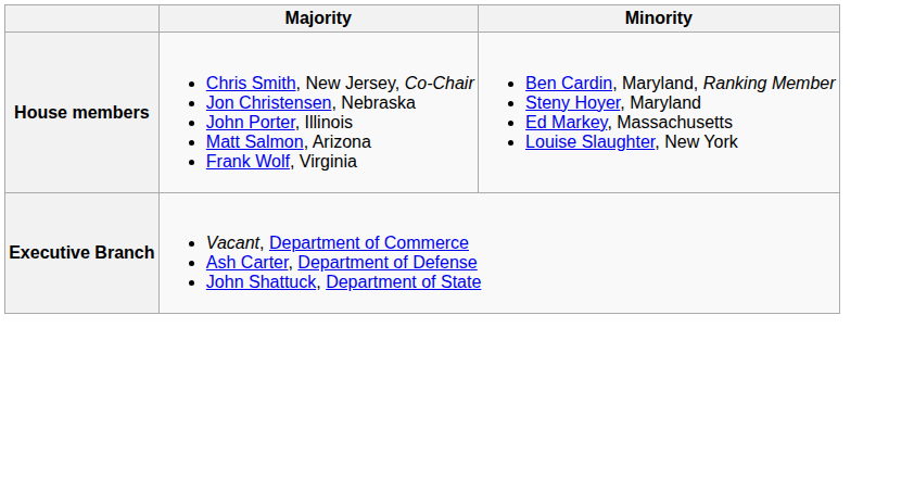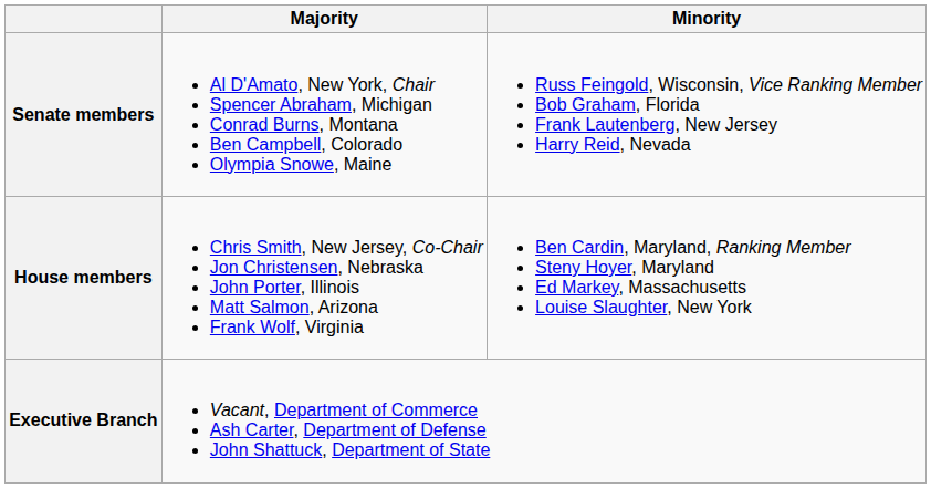+ row: Senate members | Al D'Amato, New York, Chair Spencer Abraham, Michigan Conrad Burns, Montana Ben Campbell, Colorado Olympia Snowe, Maine | Russ Feingold, Wisconsin, Vice Ranking Member Bob Graham, Florida Frank Lautenberg, New Jersey Harry Reid, Nevada
